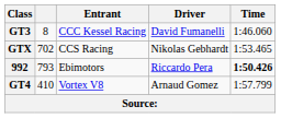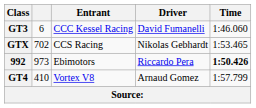GT3 | column 2: 8 -> 6
992 | column 2: 793 -> 973
